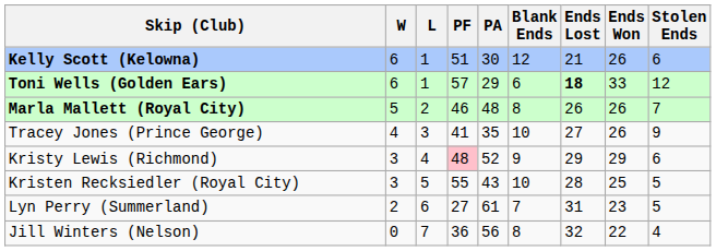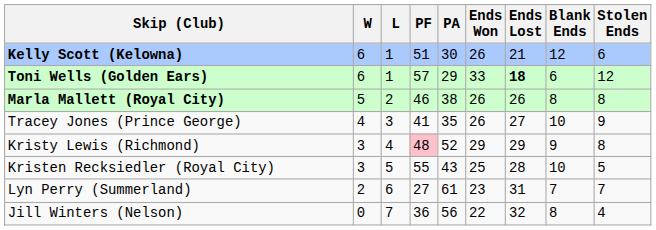columns swapped: Ends Won <-> Blank Ends
Marla Mallett (Royal City) | PA: 48 -> 38
Marla Mallett (Royal City) | Stolen Ends: 7 -> 8
Kristy Lewis (Richmond) | Stolen Ends: 6 -> 8
Lyn Perry (Summerland) | Stolen Ends: 5 -> 7
